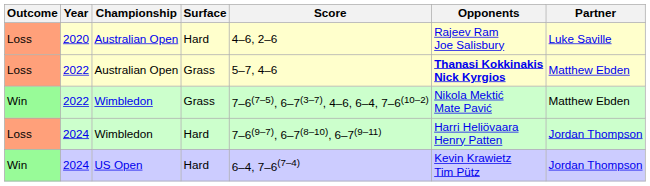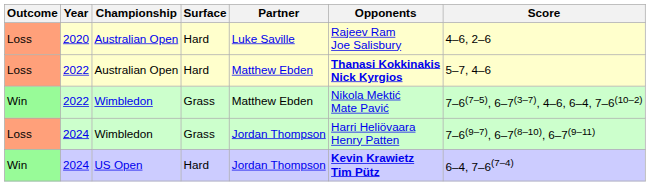columns swapped: Partner <-> Score
2022 / Australian Open | Surface: Grass -> Hard
2024 / Wimbledon | Surface: Hard -> Grass
2024 / US Open | Opponents: normal -> bold
